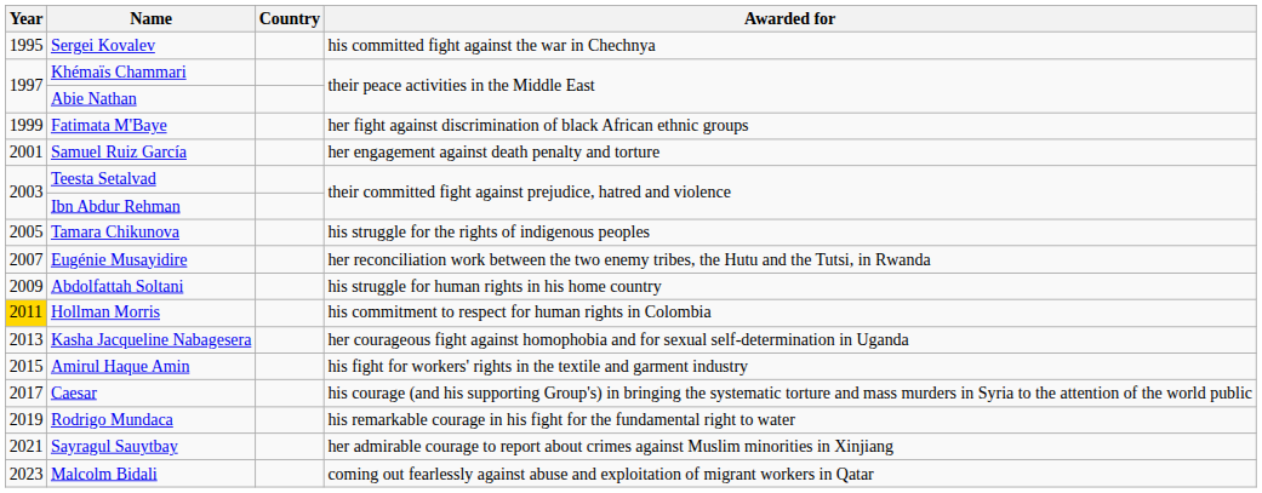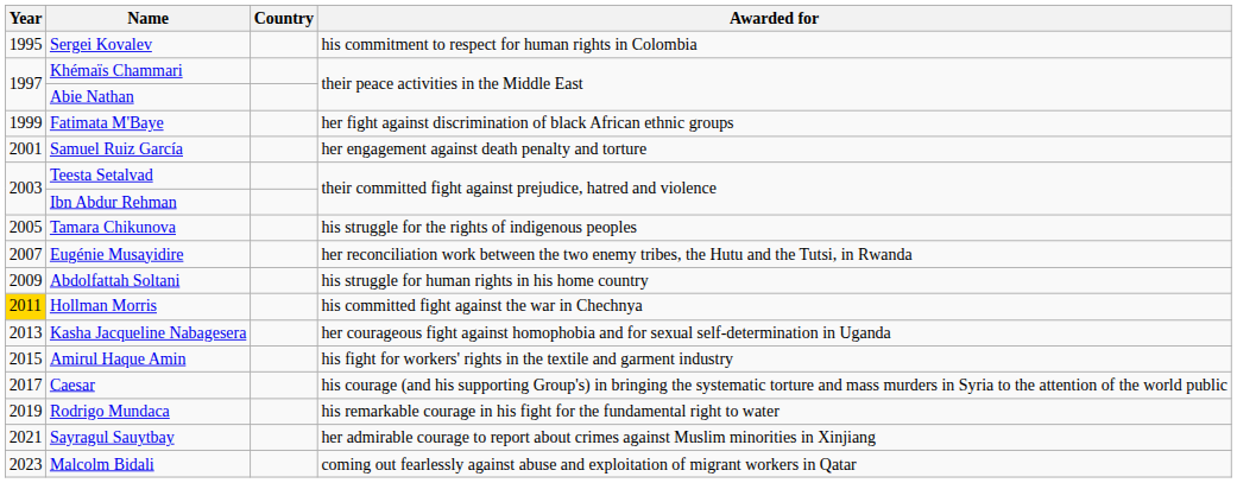Sergei Kovalev | Awarded for: his committed fight against the war in Chechnya -> his commitment to respect for human rights in Colombia
Hollman Morris | Awarded for: his commitment to respect for human rights in Colombia -> his committed fight against the war in Chechnya
